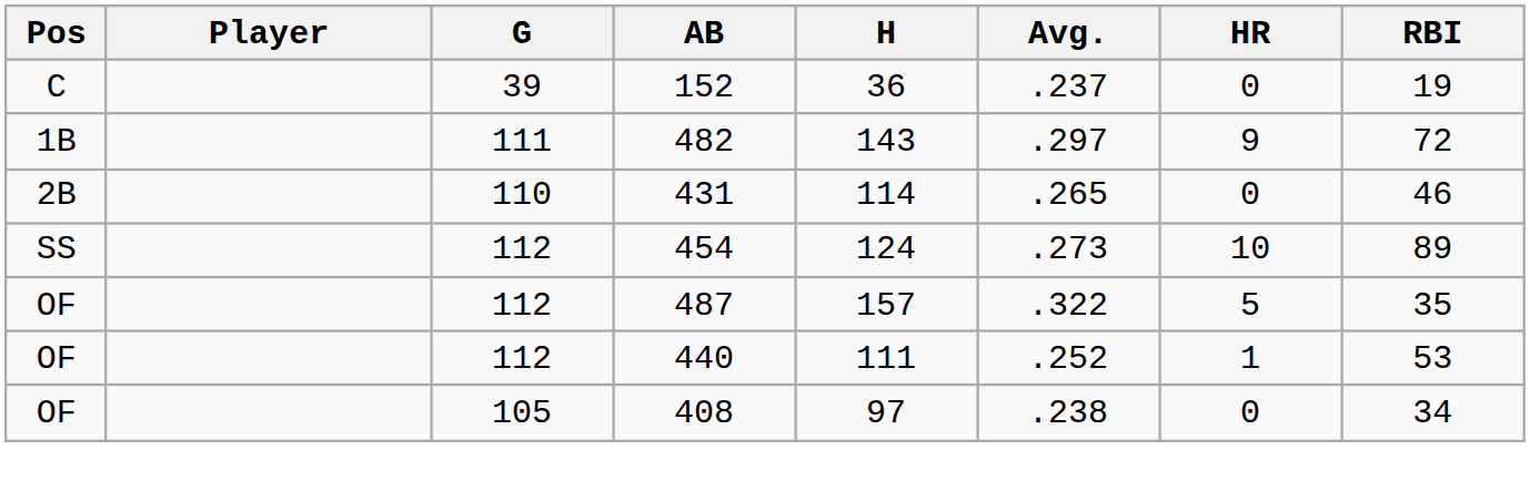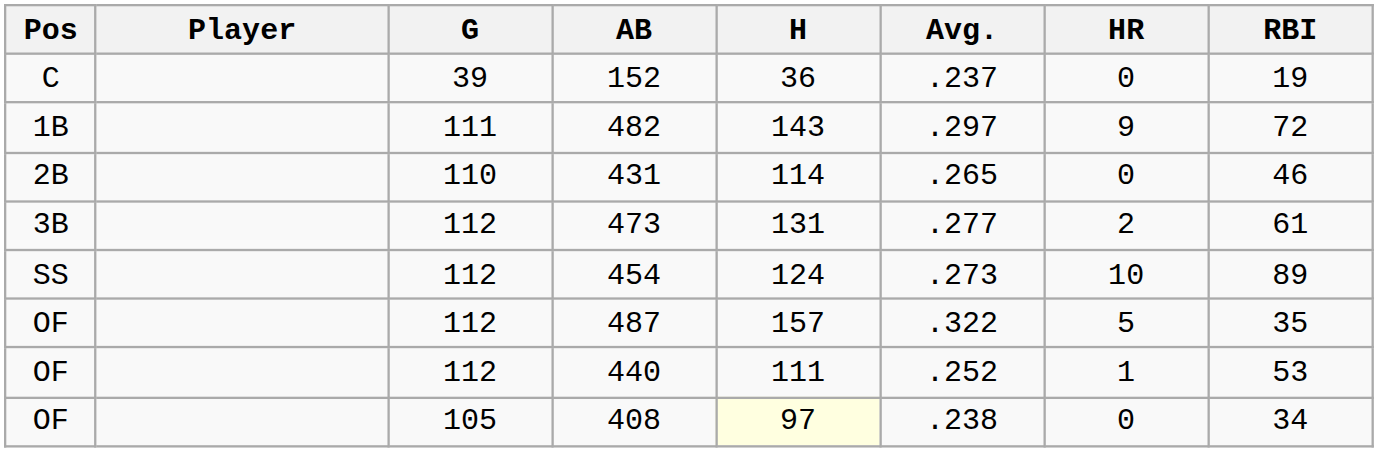+ row: 3B | 112 | 473 | 131 | .277 | 2 | 61
408 | H: no background -> lightyellow background
